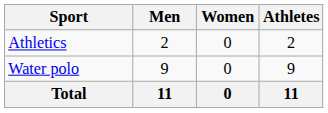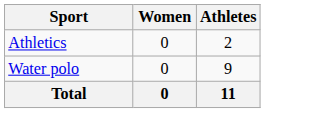- column: Men | 2 | 9 | 11
